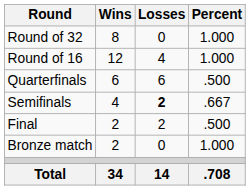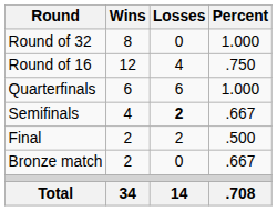Round of 16 | Percent: 1.000 -> .750
Quarterfinals | Percent: .500 -> 1.000
Bronze match | Percent: 1.000 -> .667
